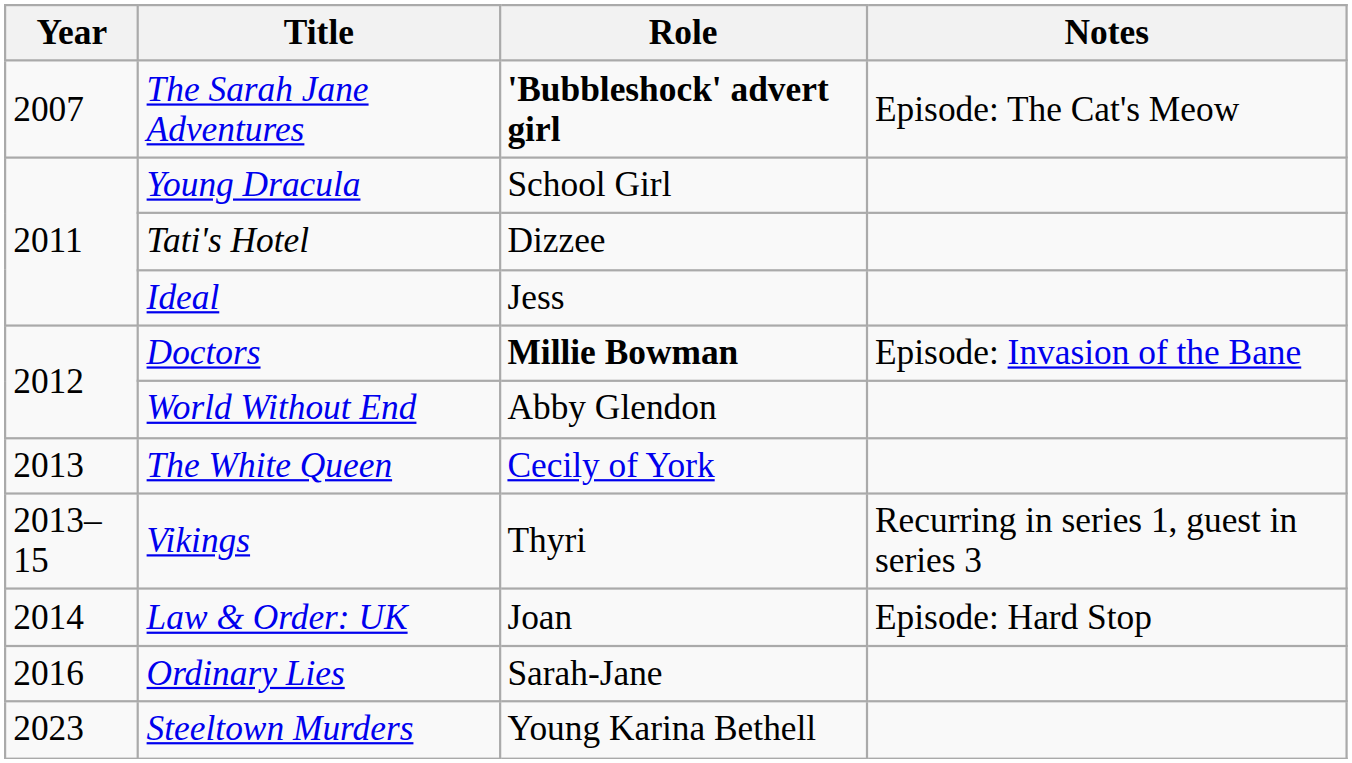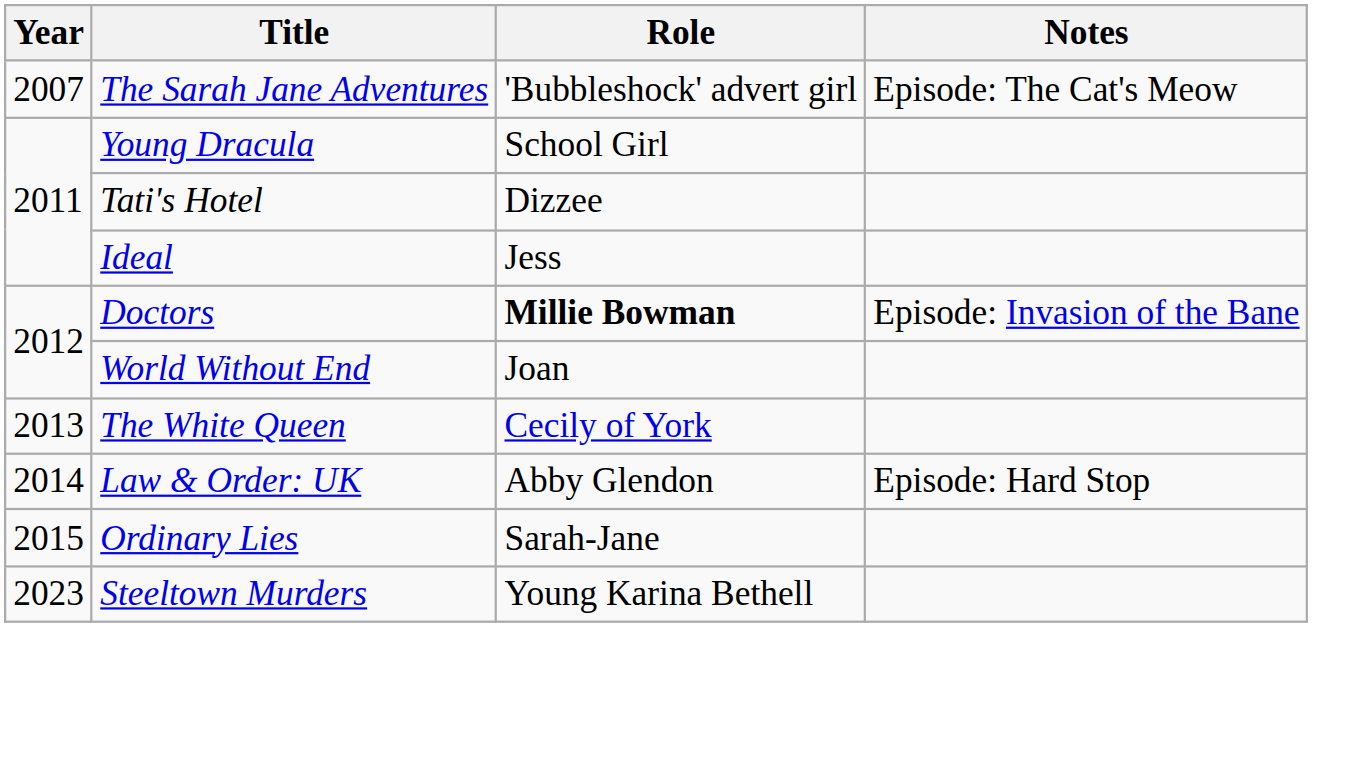The Sarah Jane Adventures | Role: bold -> normal
World Without End | Role: Abby Glendon -> Joan
- row: 2013–15 | Vikings | Thyri | Recurring in series 1, guest in series 3
Law & Order: UK | Role: Joan -> Abby Glendon
Ordinary Lies | Year: 2016 -> 2015
